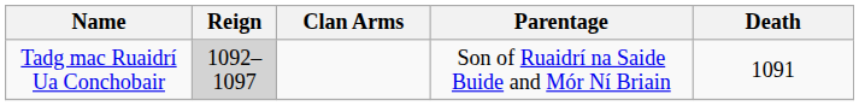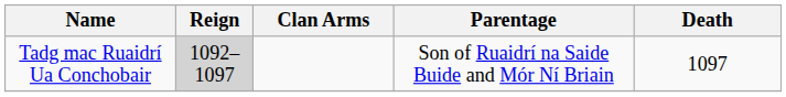Tadg mac Ruaidrí Ua Conchobair | Death: 1091 -> 1097
